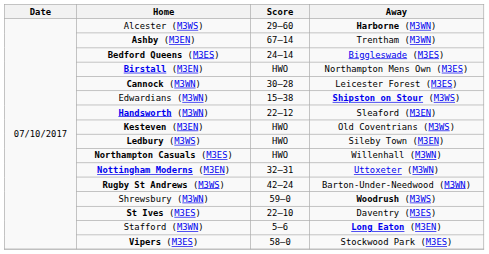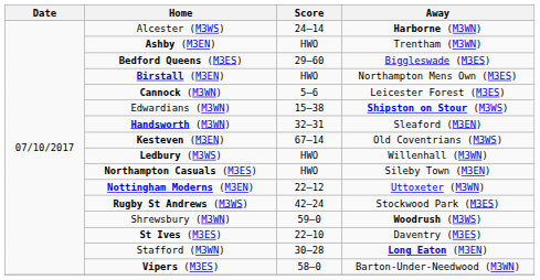Alcester (M3WS) | Score: 29–60 -> 24–14
Ashby (M3EN) | Score: 67–14 -> HWO
Bedford Queens (M3ES) | Score: 24–14 -> 29–60
Cannock (M3WN) | Score: 30–28 -> 5–6
Handsworth (M3WN) | Score: 22–12 -> 32–31
Kesteven (M3EN) | Score: HWO -> 67–14
Ledbury (M3WS) | Away: Sileby Town (M3EN) -> Willenhall (M3WN)
Northampton Casuals (M3ES) | Away: Willenhall (M3WN) -> Sileby Town (M3EN)
Nottingham Moderns (M3EN) | Score: 32–31 -> 22–12
Rugby St Andrews (M3WS) | Away: Barton-Under-Needwood (M3WN) -> Stockwood Park (M3ES)
Stafford (M3WN) | Score: 5–6 -> 30–28
Vipers (M3ES) | Away: Stockwood Park (M3ES) -> Barton-Under-Needwood (M3WN)
